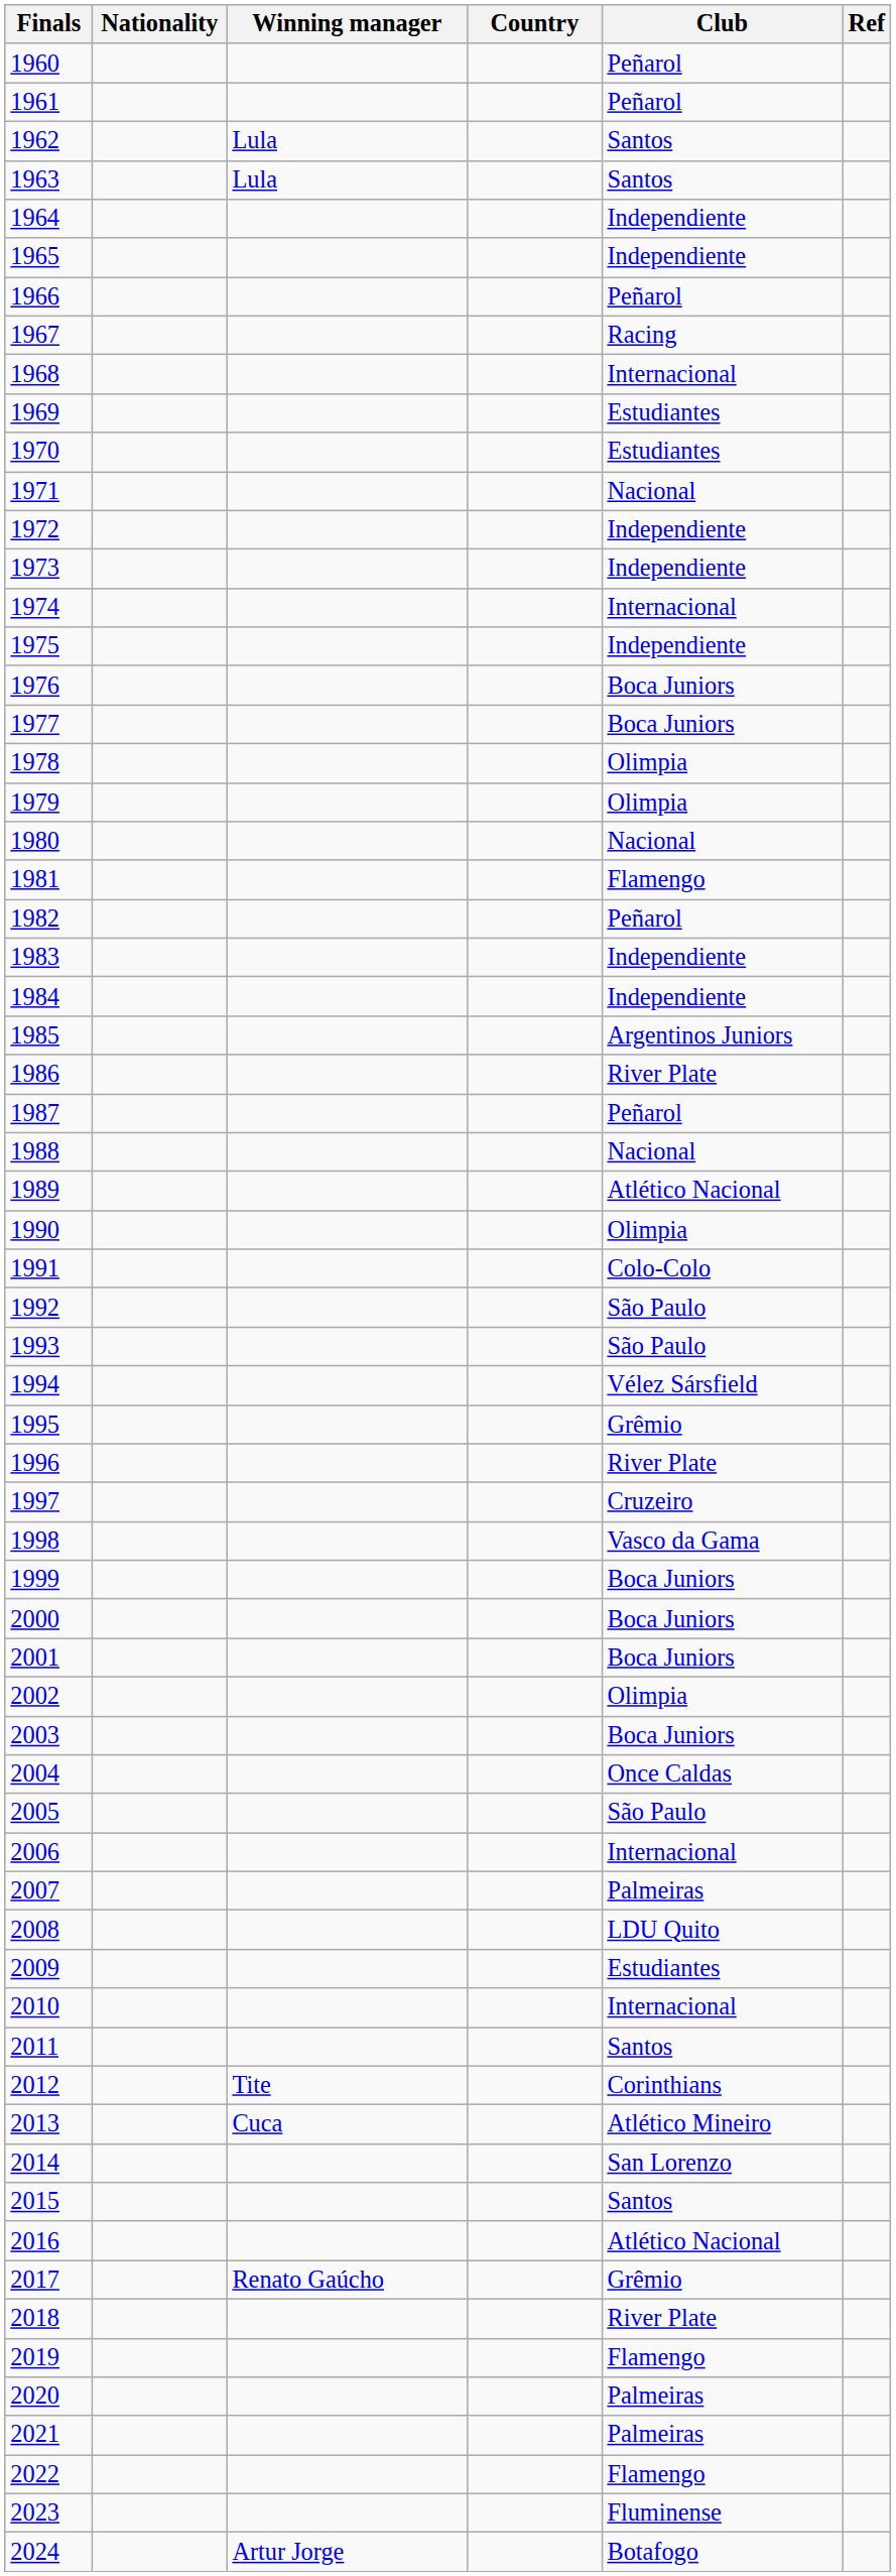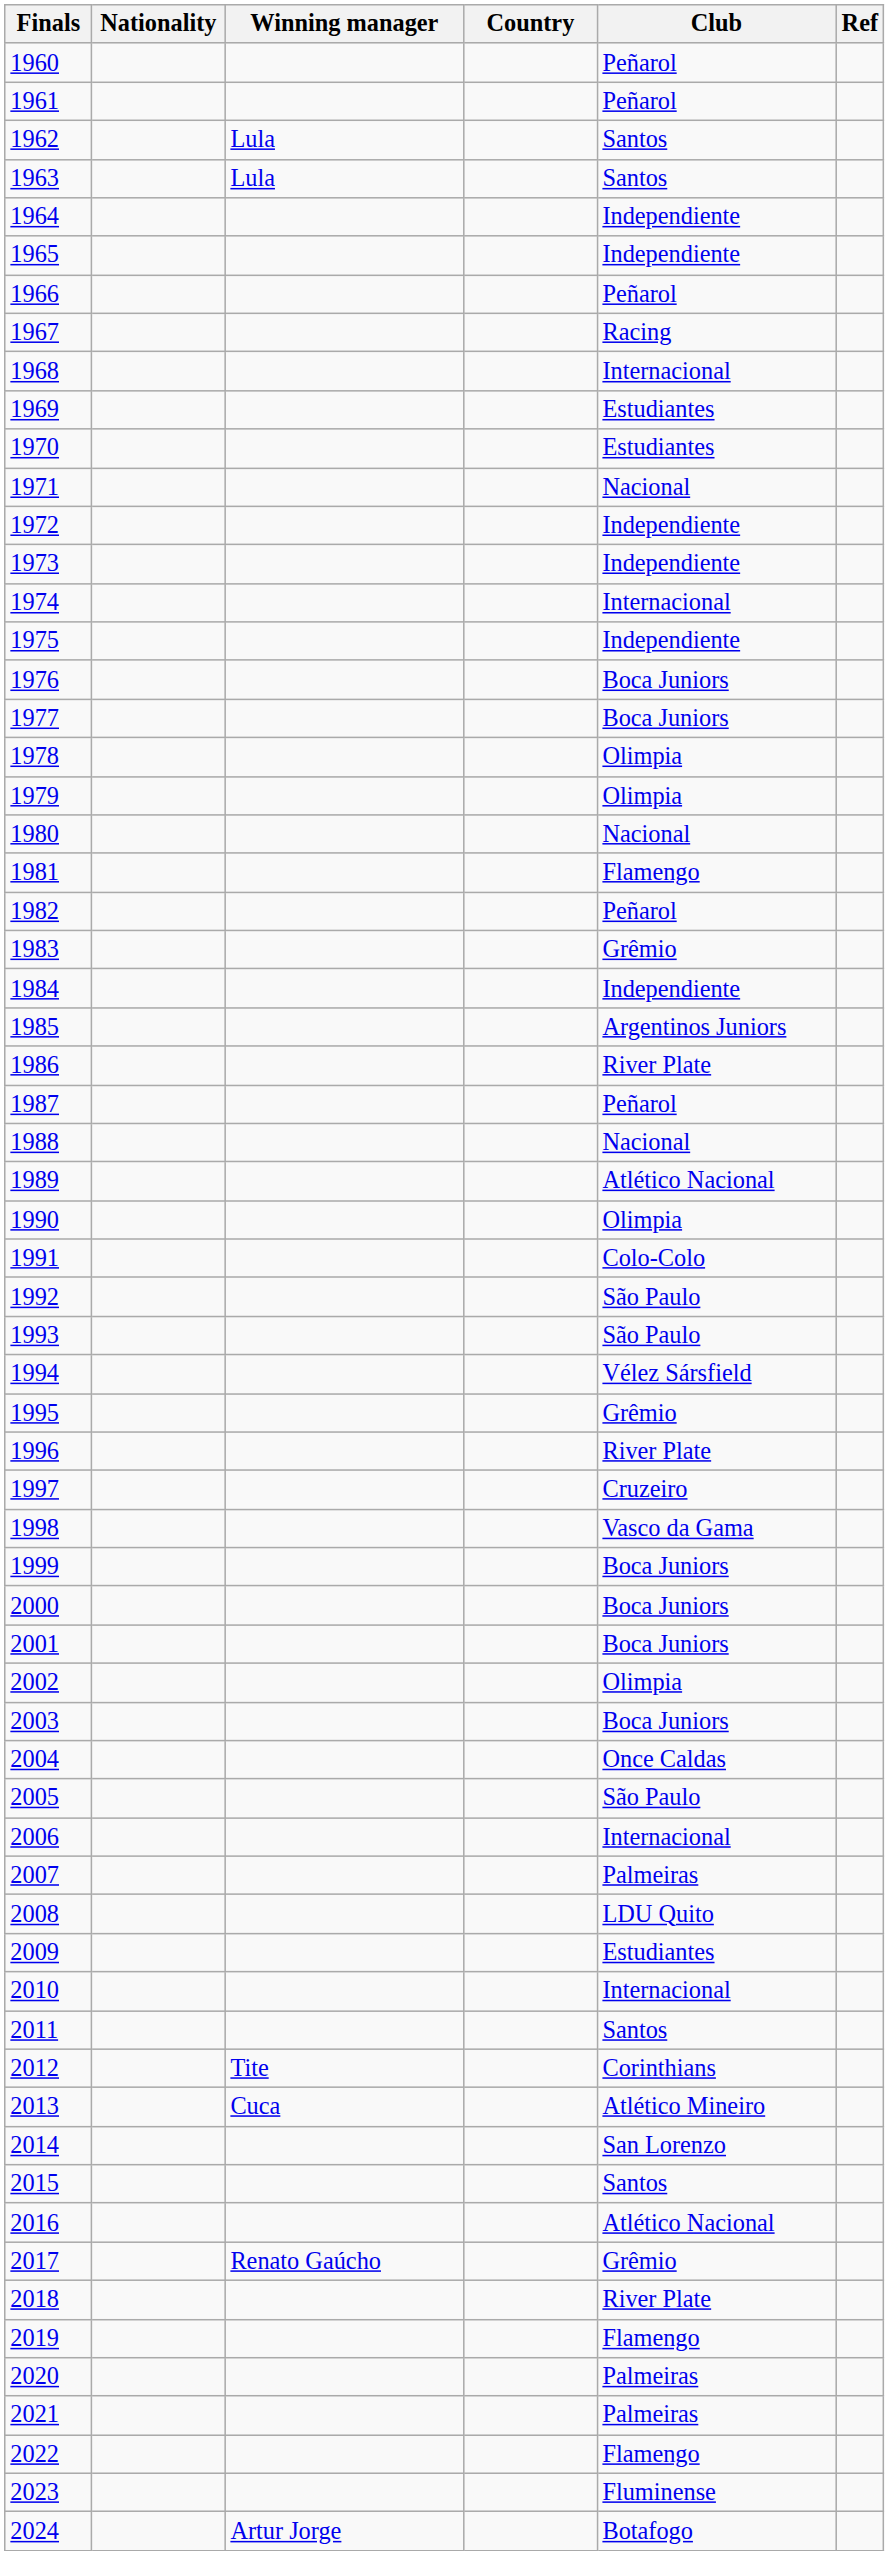1983 | Club: Independiente -> Grêmio
